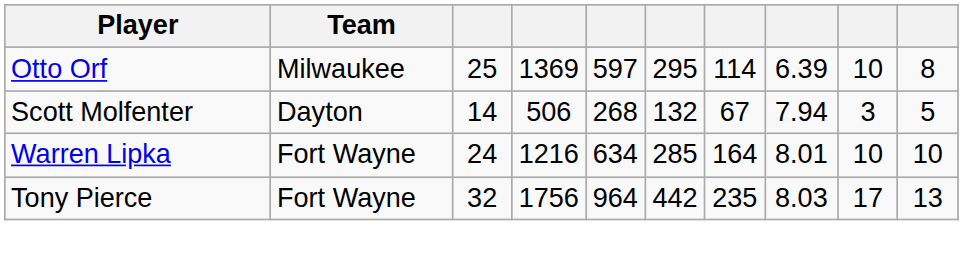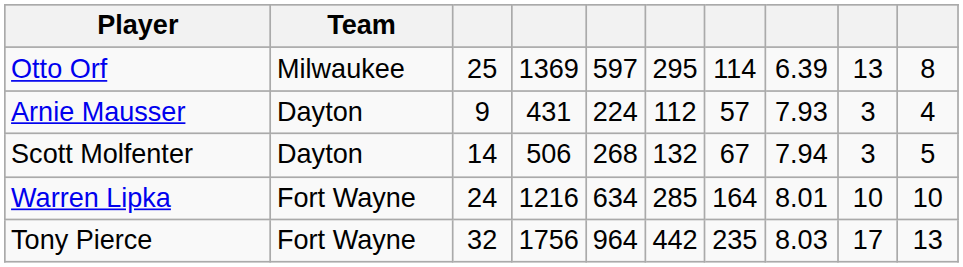Otto Orf | column 9: 10 -> 13
+ row: Arnie Mausser | Dayton | 9 | 431 | 224 | 112 | 57 | 7.93 | 3 | 4
